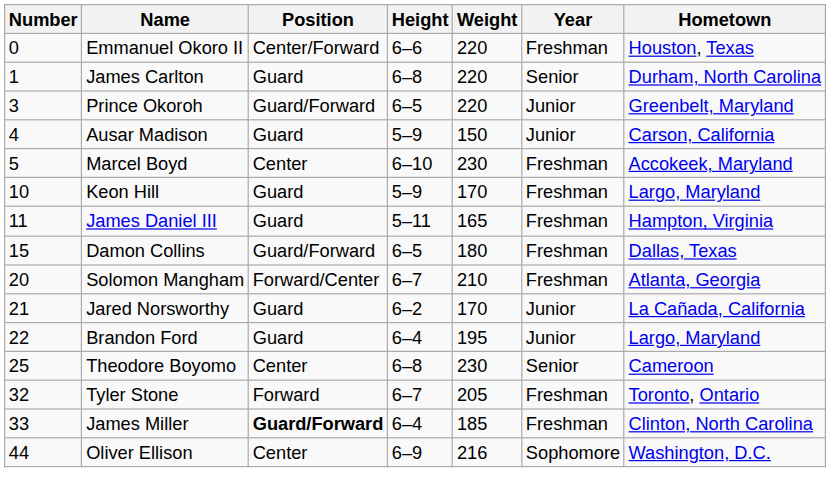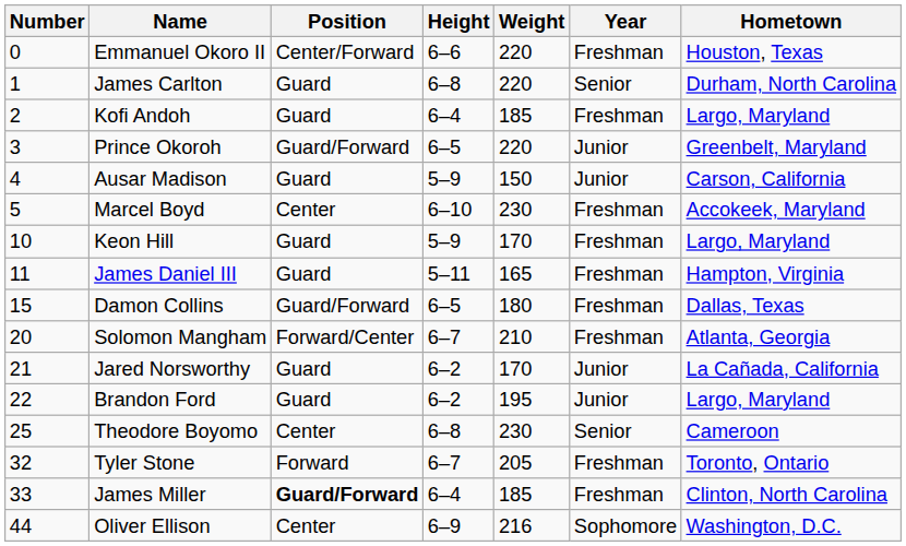+ row: 2 | Kofi Andoh | Guard | 6–4 | 185 | Freshman | Largo, Maryland
Brandon Ford | Height: 6–4 -> 6–2
